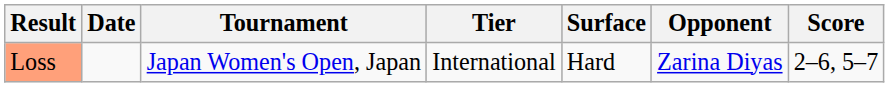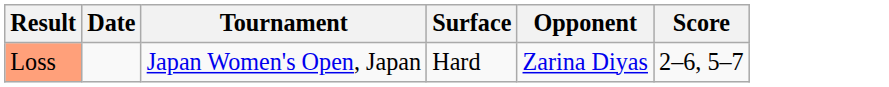- column: Tier | International
